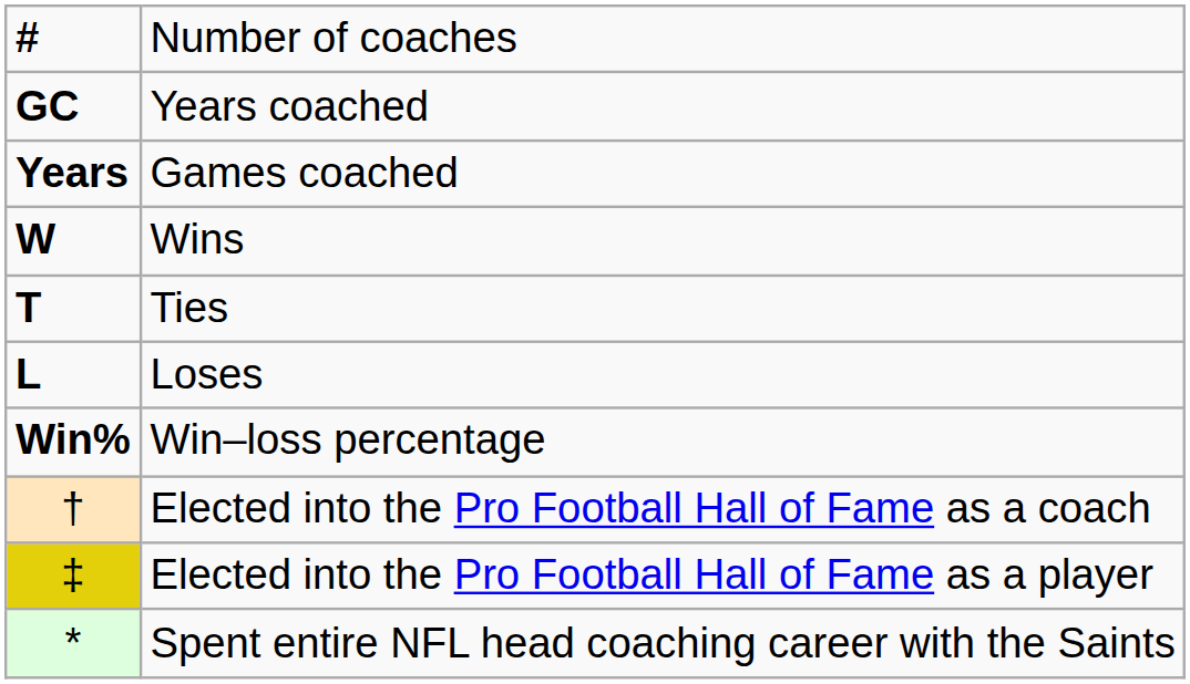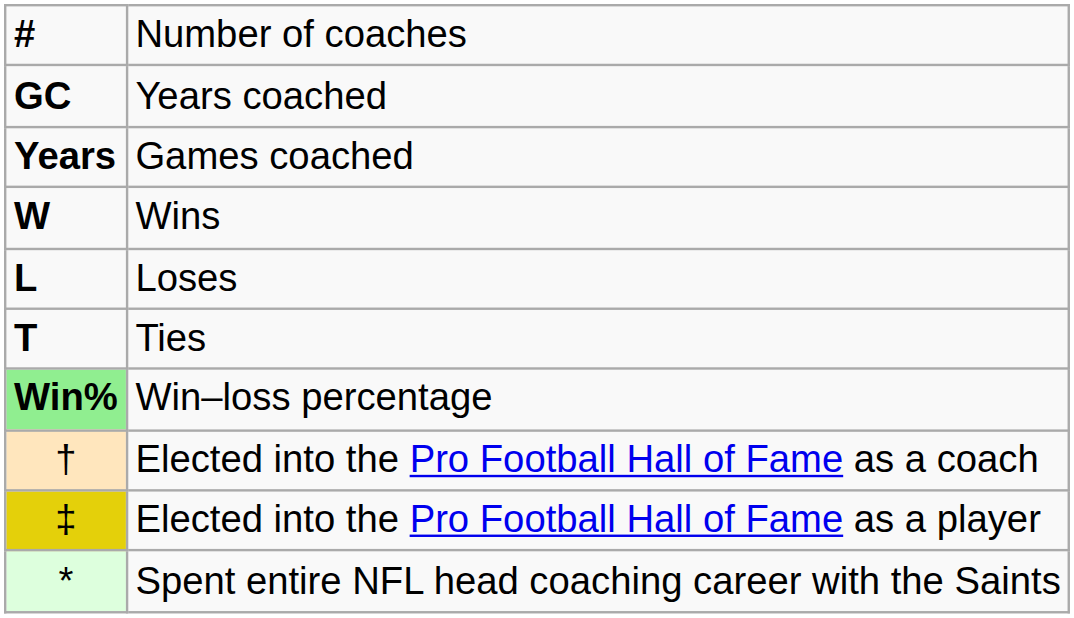rows swapped: Loses <-> Ties
Win–loss percentage | column 1: no background -> lightgreen background
